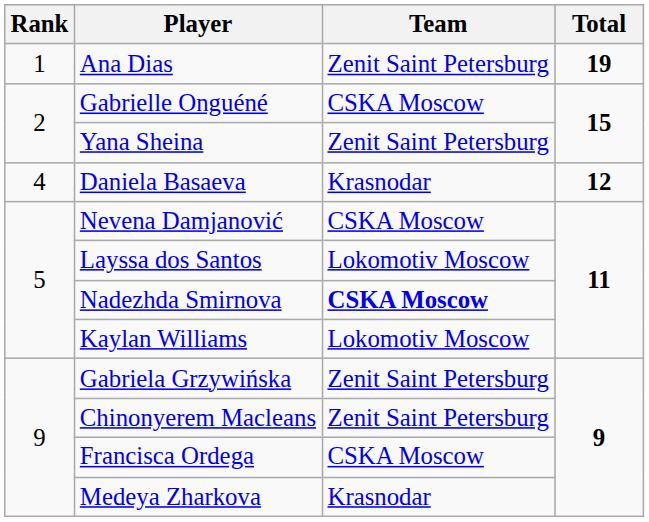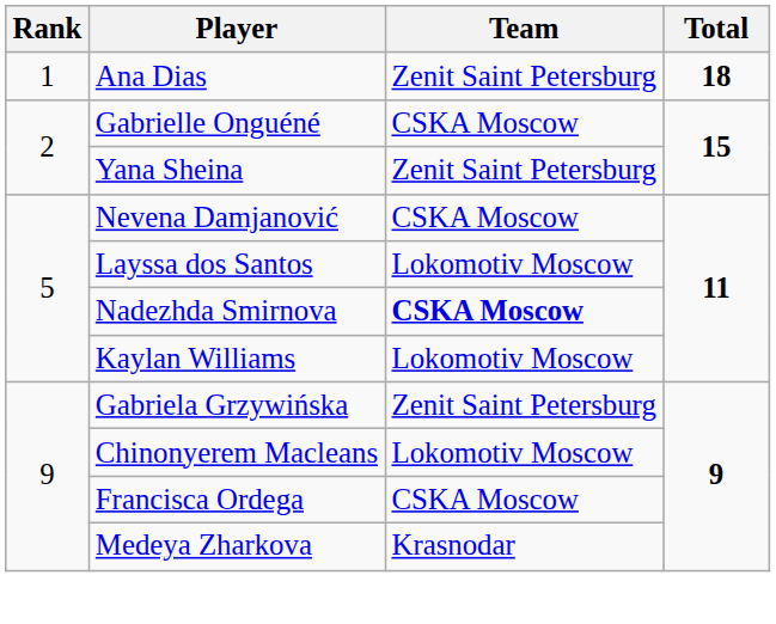Ana Dias | Total: 19 -> 18
- row: 4 | Daniela Basaeva | Krasnodar | 12
Chinonyerem Macleans | Team: Zenit Saint Petersburg -> Lokomotiv Moscow
